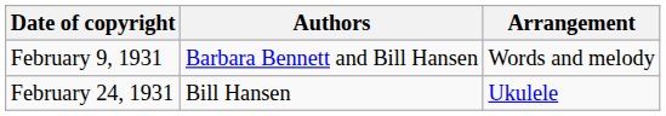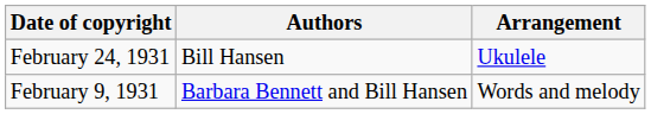rows swapped: February 9, 1931 <-> February 24, 1931
